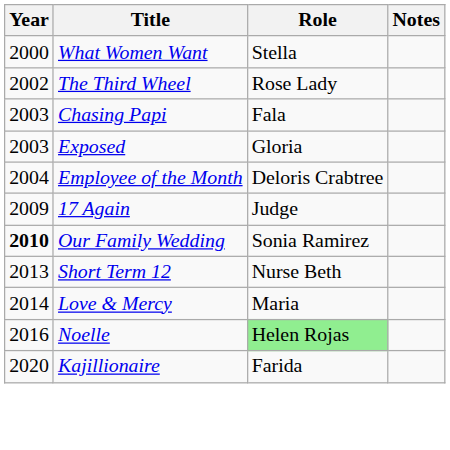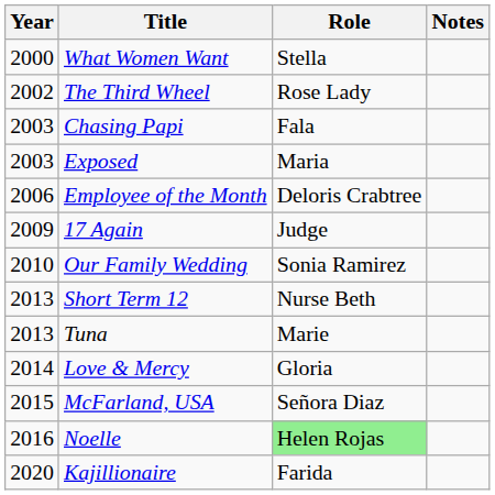Exposed | Role: Gloria -> Maria
Employee of the Month | Year: 2004 -> 2006
Our Family Wedding | Year: bold -> normal
+ row: 2013 | Tuna | Marie
Love & Mercy | Role: Maria -> Gloria
+ row: 2015 | McFarland, USA | Señora Diaz
